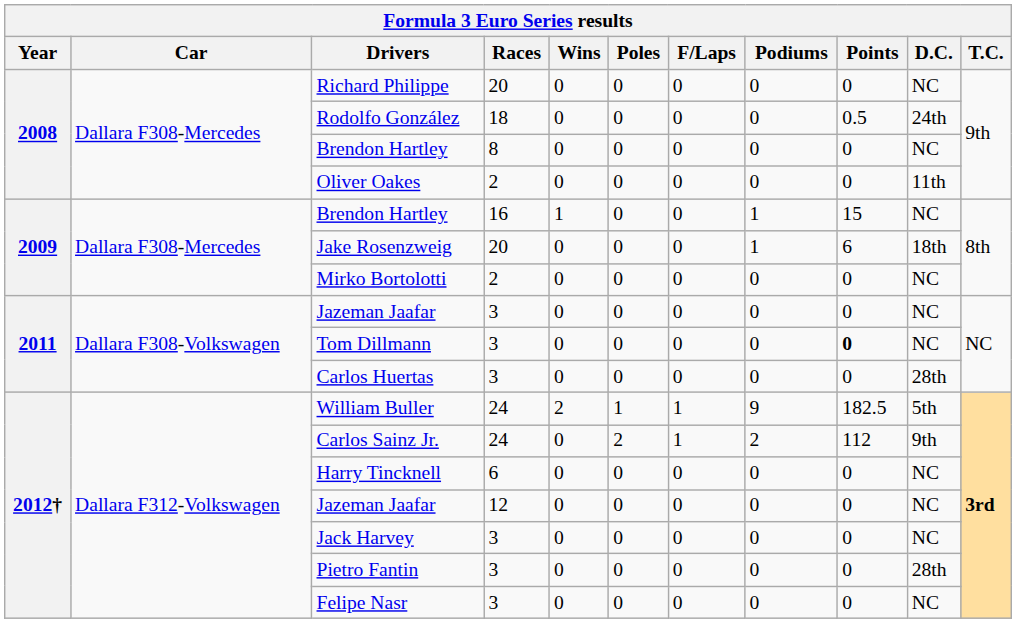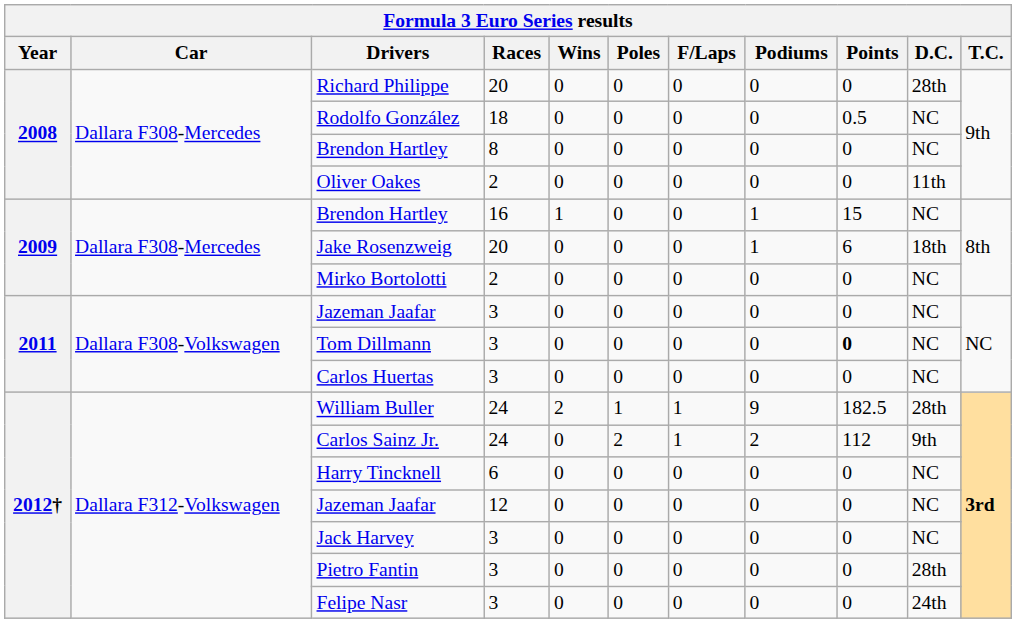Richard Philippe | D.C.: NC -> 28th
Rodolfo González | D.C.: 24th -> NC
Carlos Huertas | D.C.: 28th -> NC
William Buller | D.C.: 5th -> 28th
Felipe Nasr | D.C.: NC -> 24th
